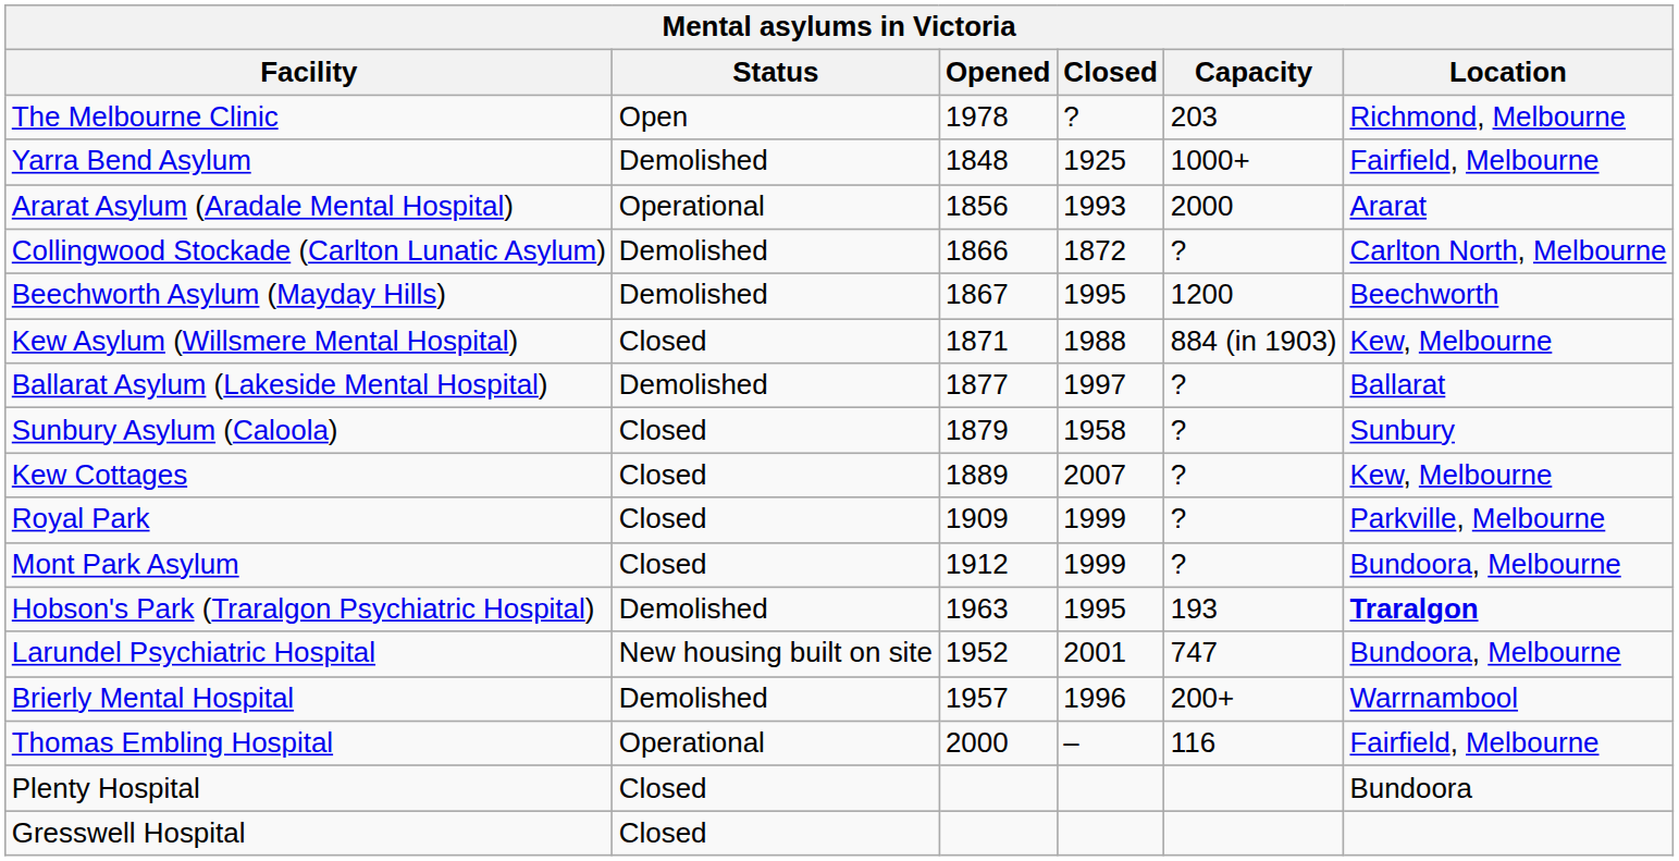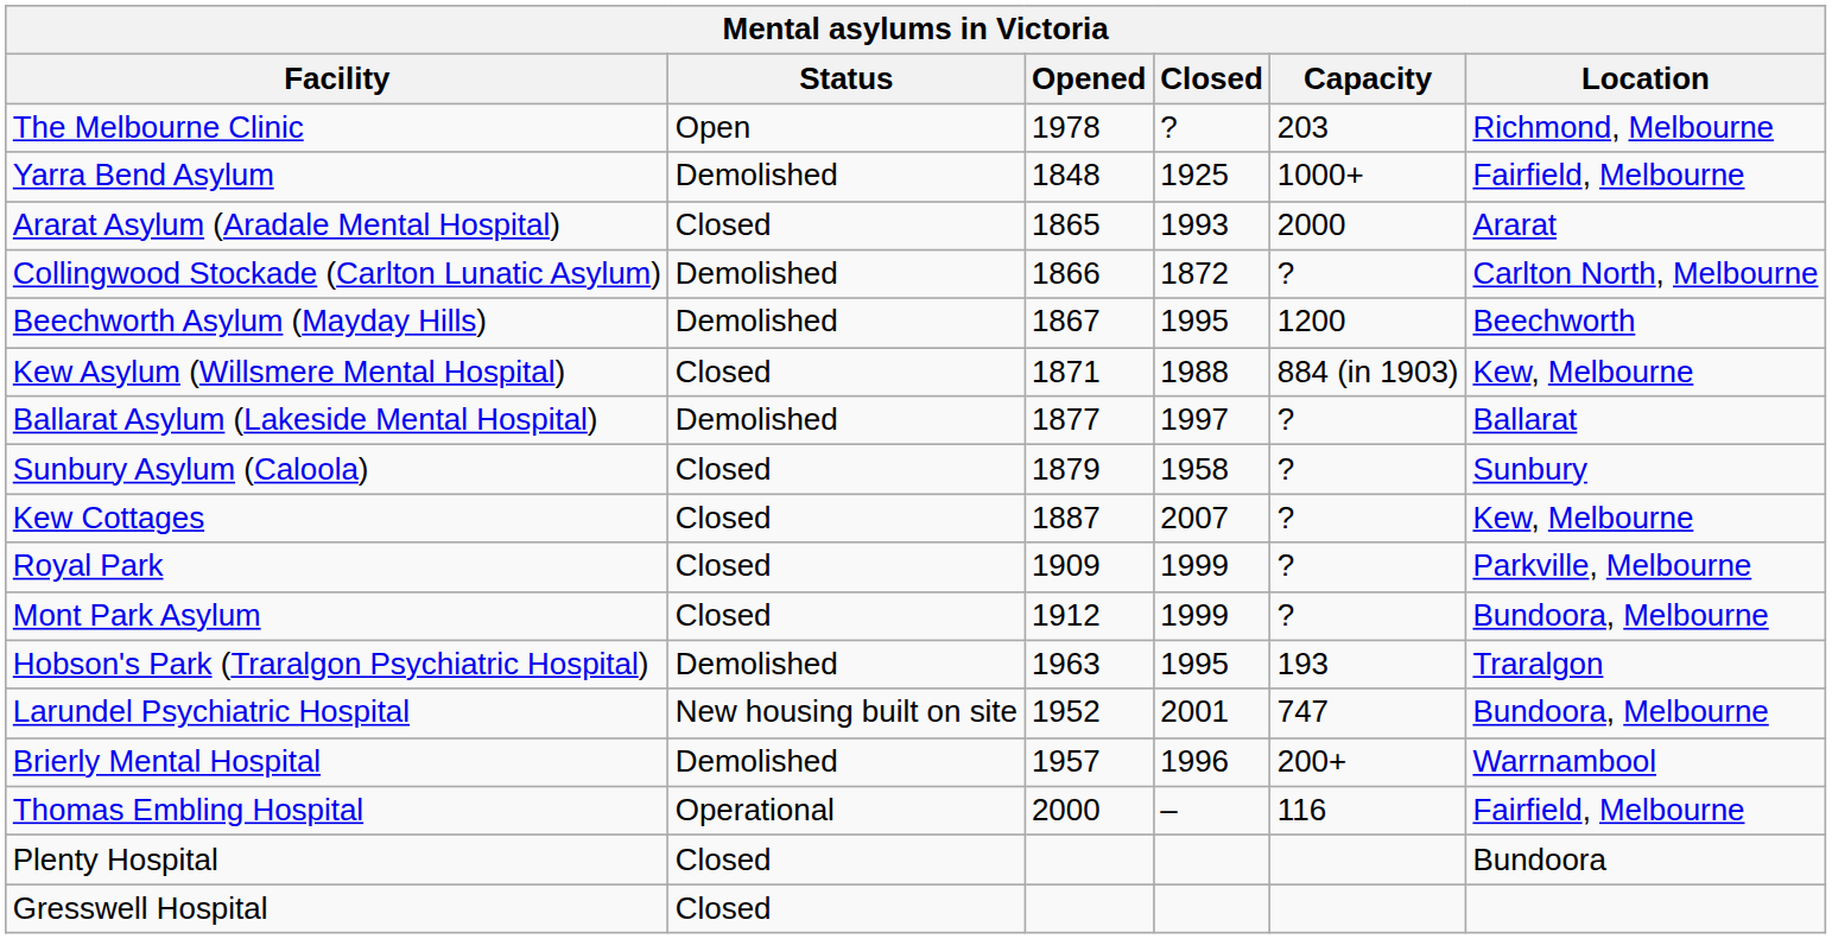Ararat Asylum (Aradale Mental Hospital) | Status: Operational -> Closed
Ararat Asylum (Aradale Mental Hospital) | Opened: 1856 -> 1865
Kew Cottages | Opened: 1889 -> 1887
Hobson's Park (Traralgon Psychiatric Hospital) | Location: bold -> normal
